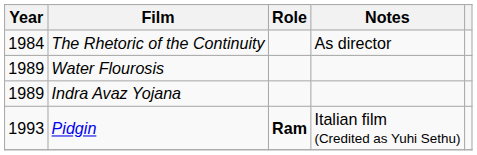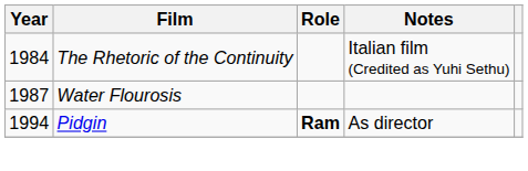The Rhetoric of the Continuity | Notes: As director -> Italian film (Credited as Yuhi Sethu)
Water Flourosis | Year: 1989 -> 1987
- row: 1989 | Indra Avaz Yojana
Pidgin | Year: 1993 -> 1994
Pidgin | Notes: Italian film (Credited as Yuhi Sethu) -> As director
